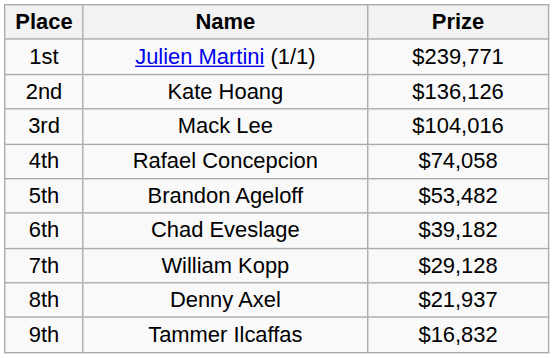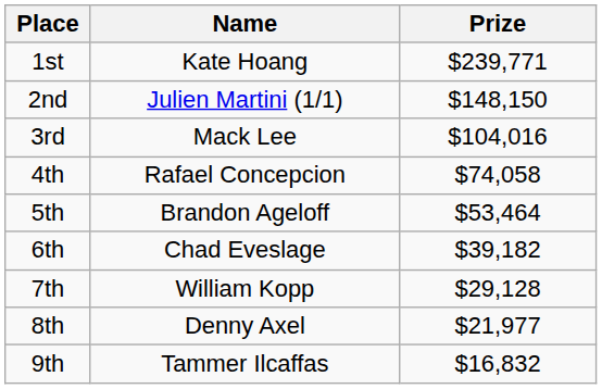1st | Name: Julien Martini (1/1) -> Kate Hoang
2nd | Name: Kate Hoang -> Julien Martini (1/1)
2nd | Prize: $136,126 -> $148,150
5th | Prize: $53,482 -> $53,464
8th | Prize: $21,937 -> $21,977
